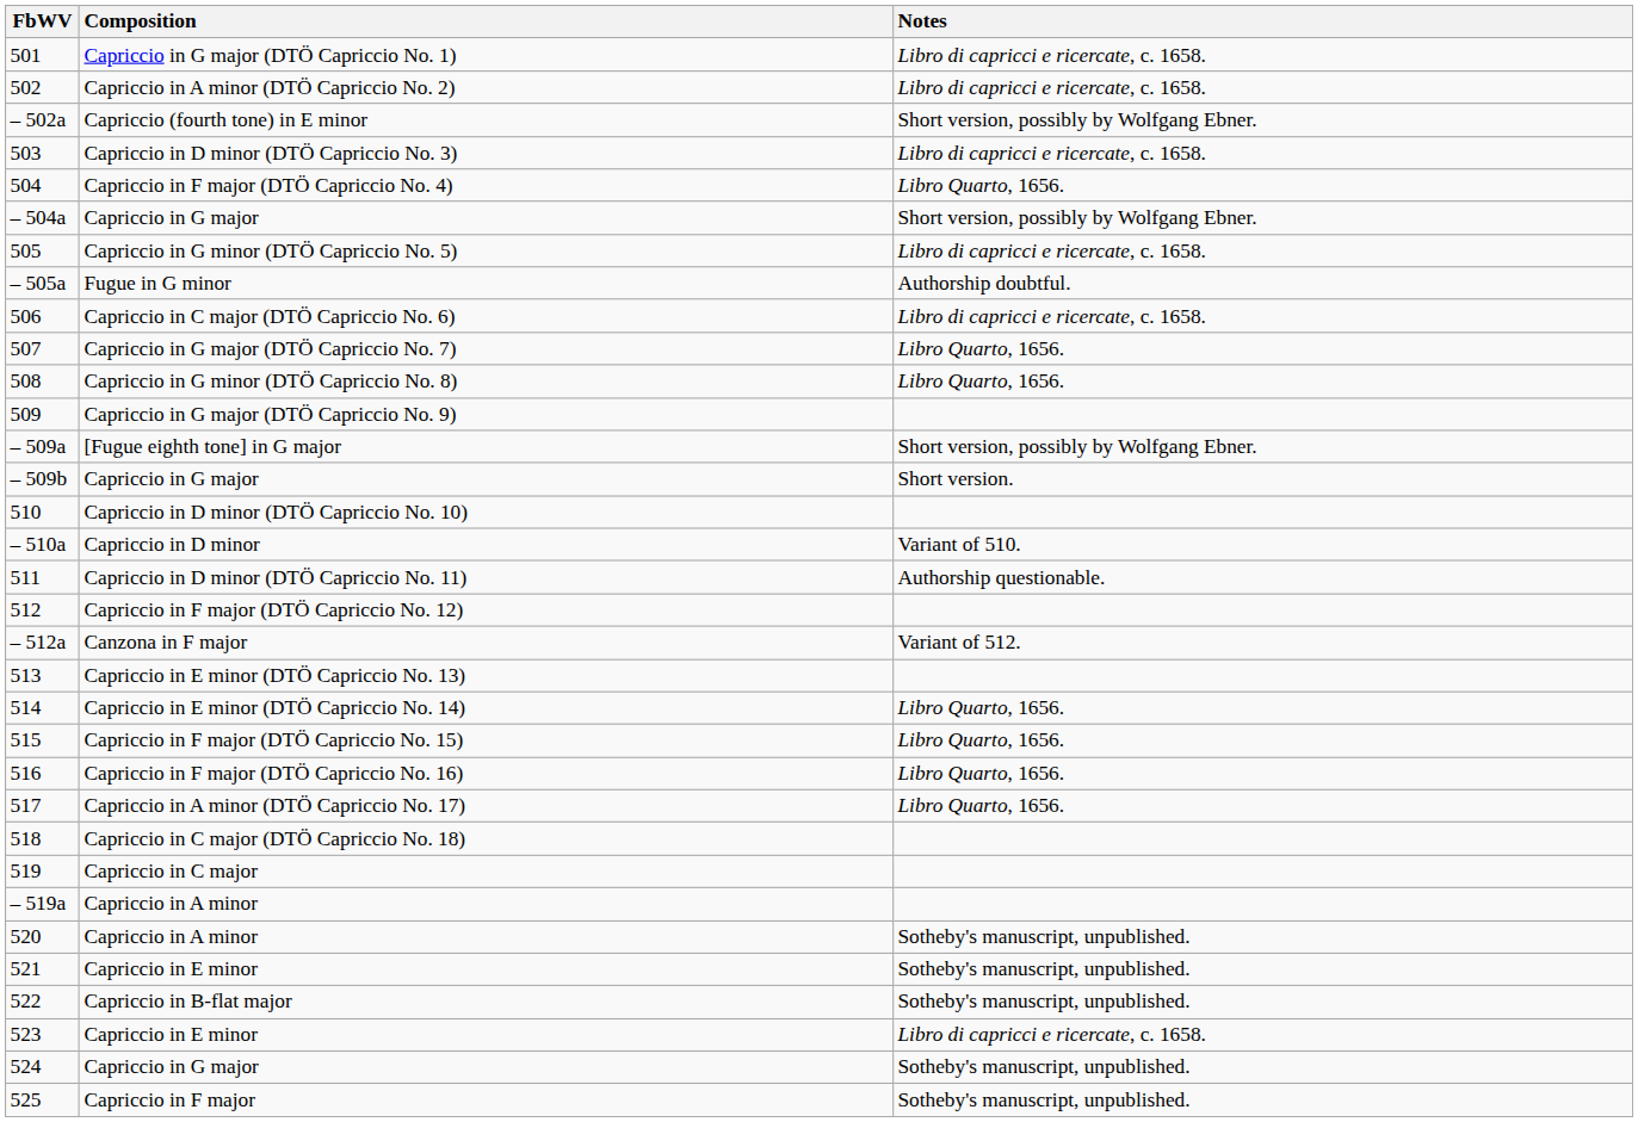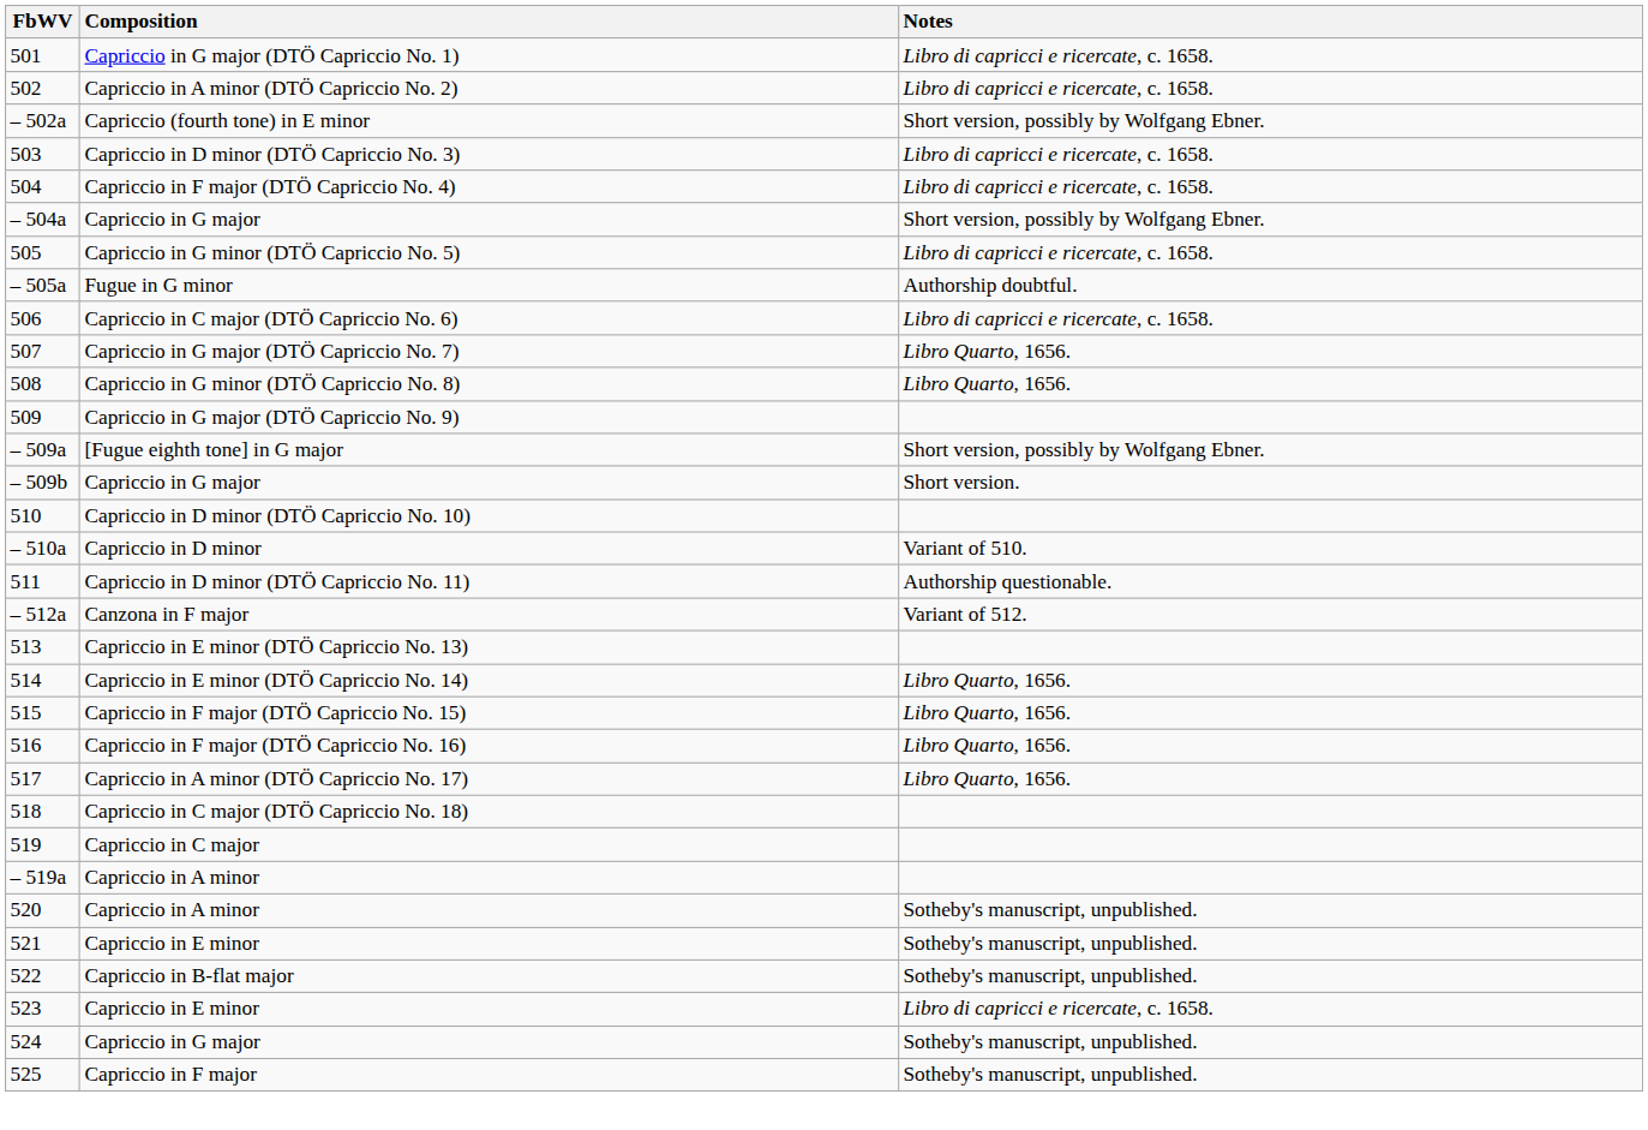504 | Notes: Libro Quarto, 1656. -> Libro di capricci e ricercate, c. 1658.
- row: 512 | Capriccio in F major (DTÖ Capriccio No. 12)
